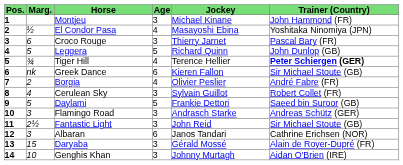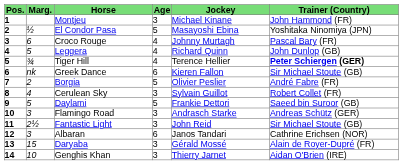El Condor Pasa | Age: 4 -> 5
Croco Rouge | Age: 3 -> 4
Croco Rouge | Jockey: Thierry Jarnet -> Johnny Murtagh
Leggera | Age: 5 -> 4
Borgia | Age: 4 -> 5
Genghis Khan | Jockey: Johnny Murtagh -> Thierry Jarnet
